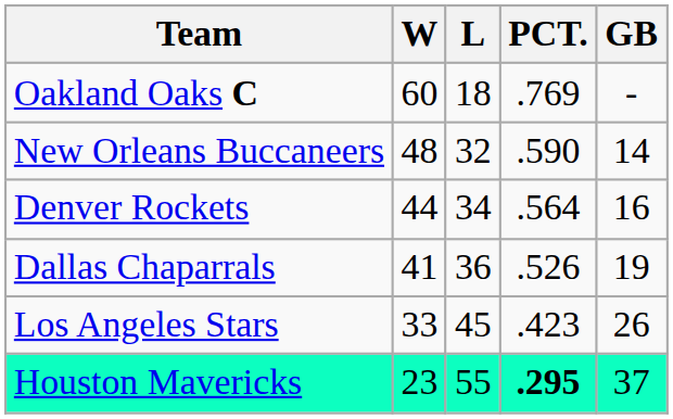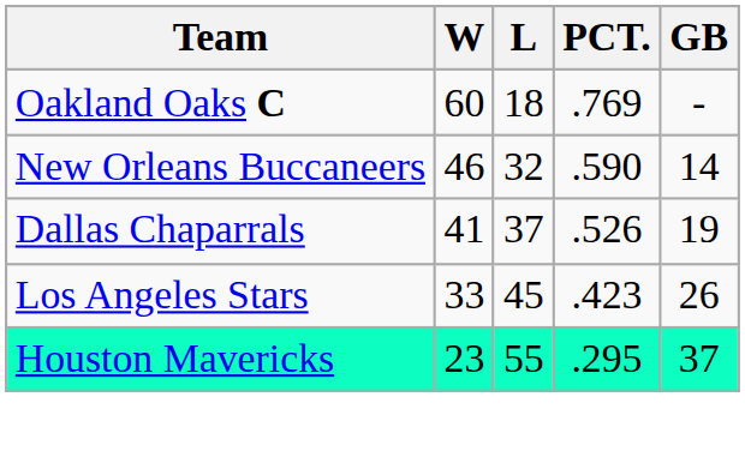New Orleans Buccaneers | W: 48 -> 46
- row: Denver Rockets | 44 | 34 | .564 | 16
Dallas Chaparrals | L: 36 -> 37
Houston Mavericks | PCT.: bold -> normal
